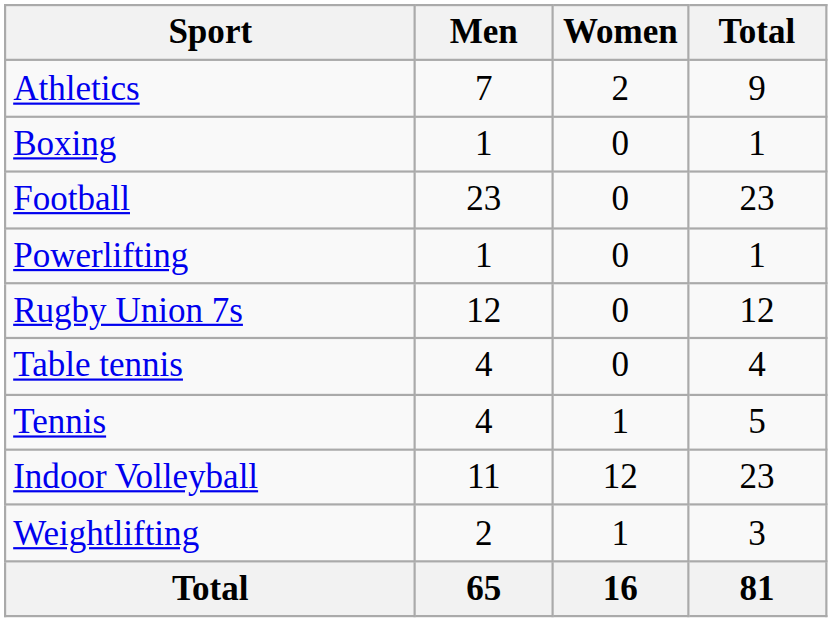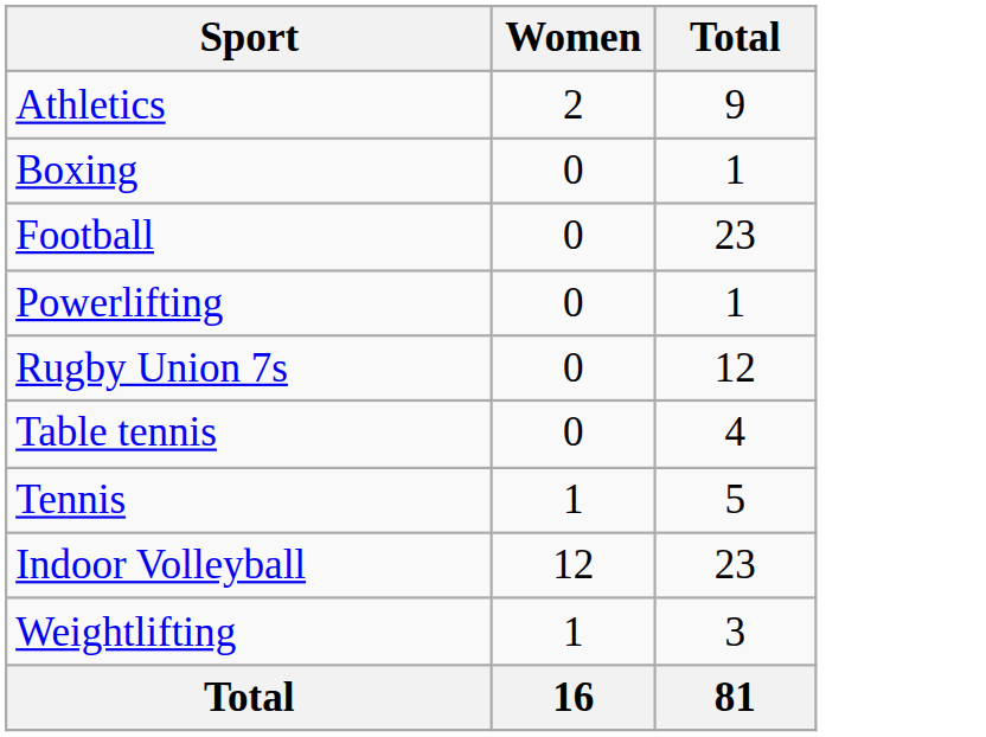- column: Men | 7 | 1 | 23 | 1 | 12 | 4 | 4 | 11 | 2 | 65
